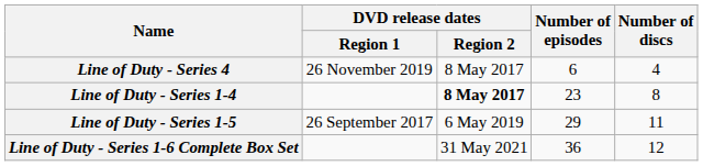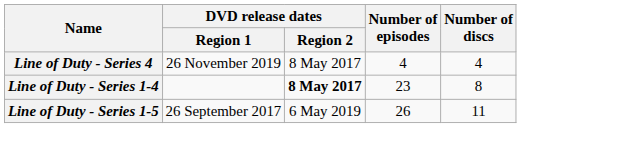Line of Duty - Series 4 | Number of episodes: 6 -> 4
Line of Duty - Series 1-5 | Number of episodes: 29 -> 26
- row: Line of Duty - Series 1-6 Complete Box Set | 31 May 2021 | 36 | 12
